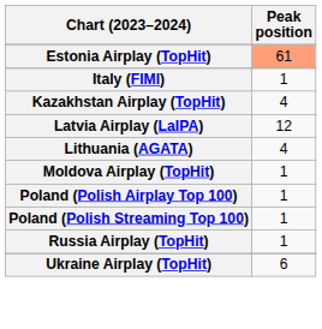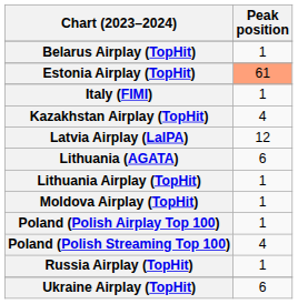+ row: Belarus Airplay (TopHit) | 1
Lithuania (AGATA) | Peak position: 4 -> 6
+ row: Lithuania Airplay (TopHit) | 1
Poland (Polish Streaming Top 100) | Peak position: 1 -> 4
